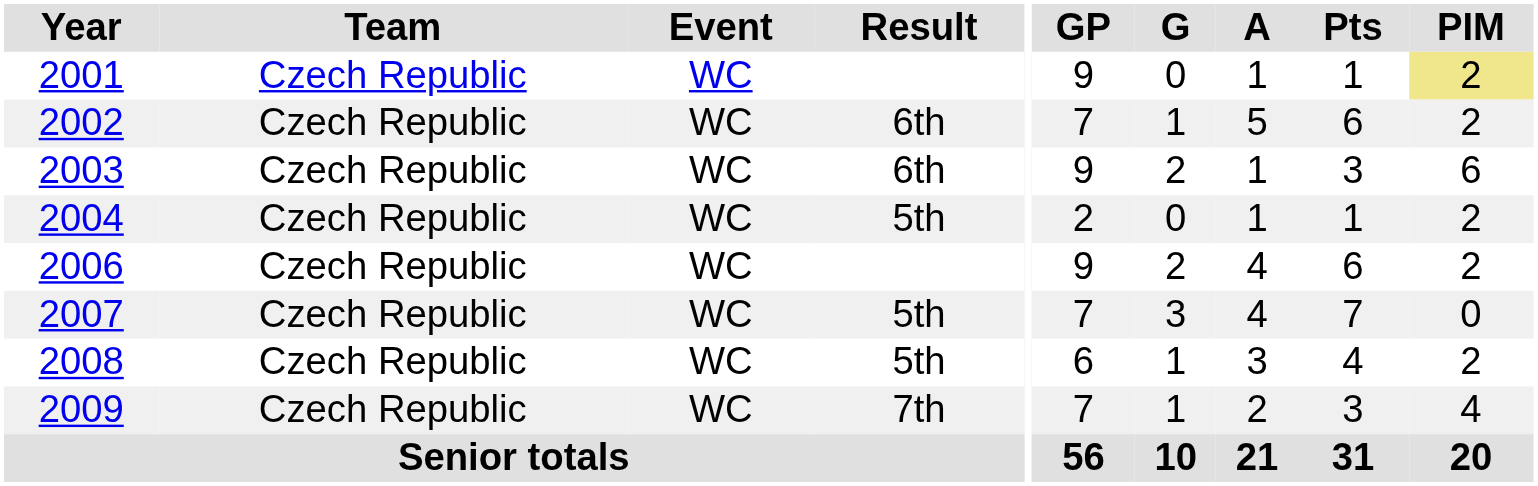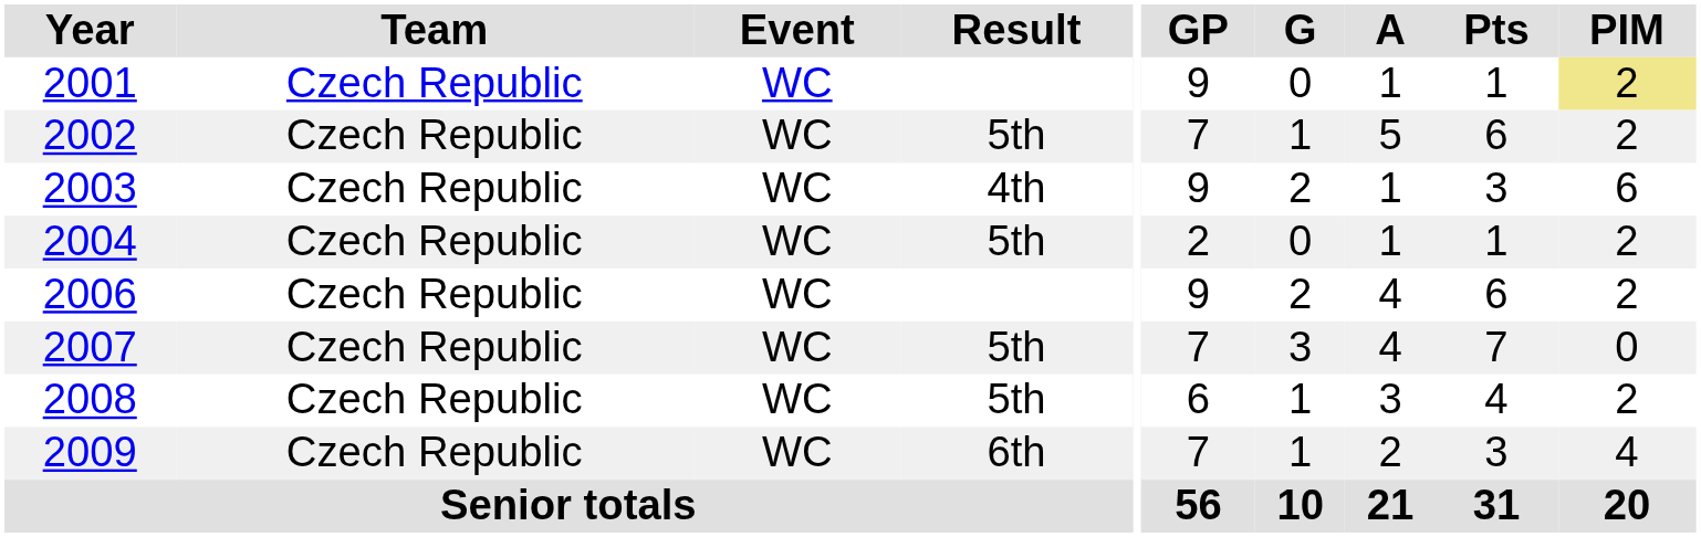2002 | Result: 6th -> 5th
2003 | Result: 6th -> 4th
2009 | Result: 7th -> 6th
